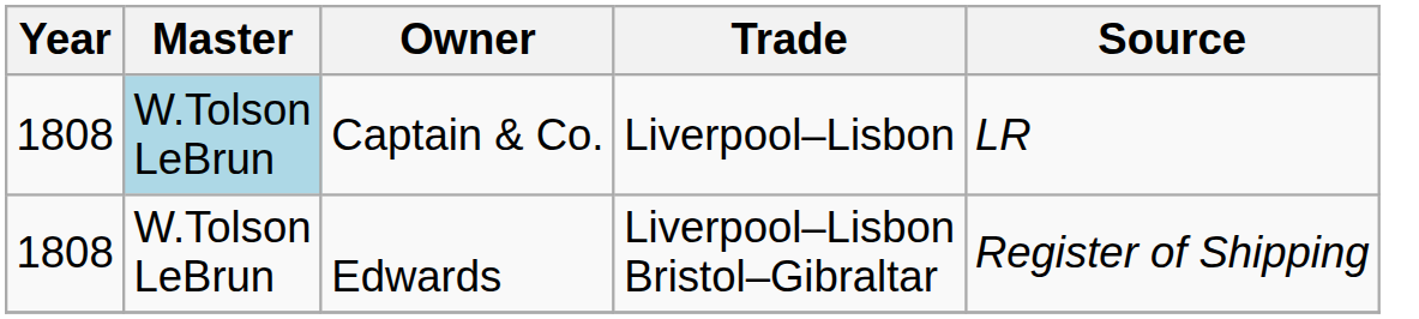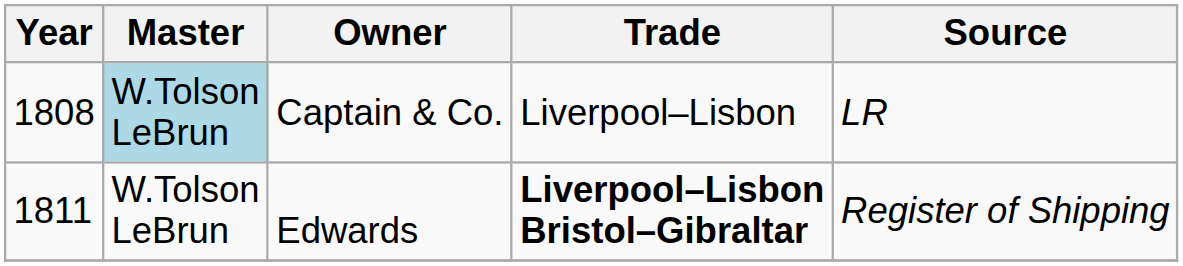Edwards | Year: 1808 -> 1811
Edwards | Trade: normal -> bold
